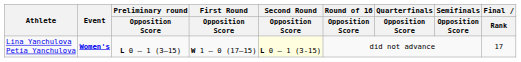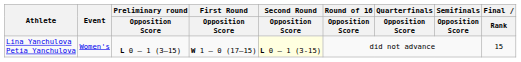Lina Yanchulova Petia Yanchulova | Event: bold -> normal
Lina Yanchulova Petia Yanchulova | Final / Rank: 17 -> 15
